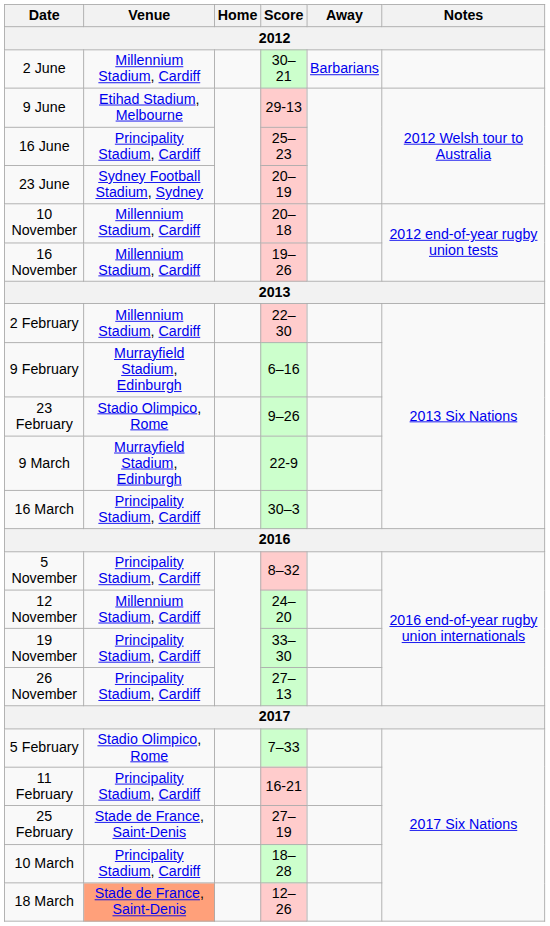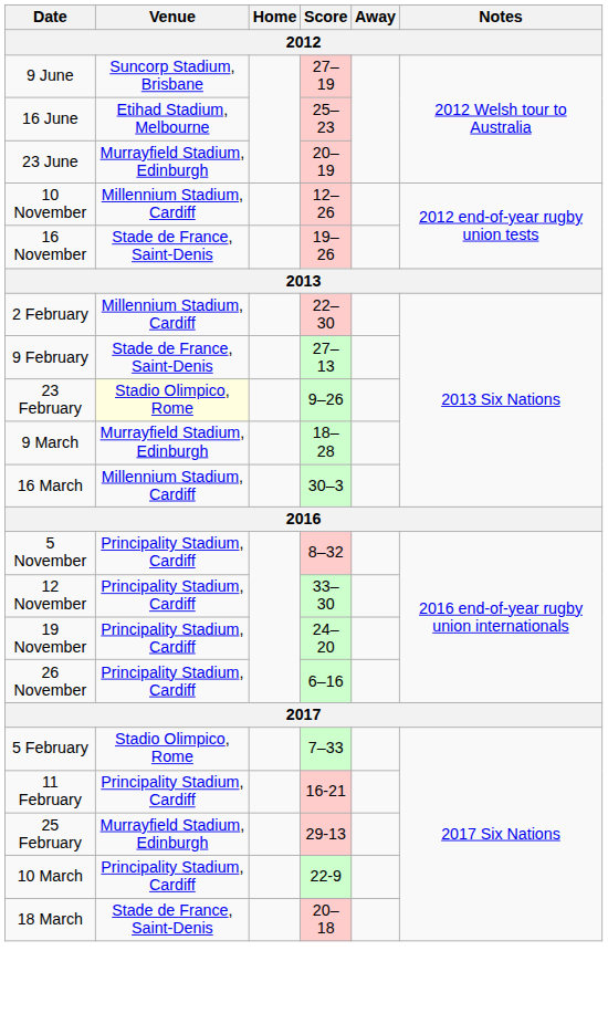- row: 2 June | Millennium Stadium, Cardiff | 30–21 | Barbarians
9 June | Venue: Etihad Stadium, Melbourne -> Suncorp Stadium, Brisbane
9 June | Score: 29-13 -> 27–19
16 June | Venue: Principality Stadium, Cardiff -> Etihad Stadium, Melbourne
23 June | Venue: Sydney Football Stadium, Sydney -> Murrayfield Stadium, Edinburgh
10 November | Score: 20–18 -> 12–26
16 November | Venue: Millennium Stadium, Cardiff -> Stade de France, Saint-Denis
9 February | Venue: Murrayfield Stadium, Edinburgh -> Stade de France, Saint-Denis
9 February | Score: 6–16 -> 27–13
23 February | Venue: no background -> lightyellow background
9 March | Score: 22-9 -> 18–28
16 March | Venue: Principality Stadium, Cardiff -> Millennium Stadium, Cardiff
12 November | Venue: Millennium Stadium, Cardiff -> Principality Stadium, Cardiff
12 November | Score: 24–20 -> 33–30
19 November | Score: 33–30 -> 24–20
26 November | Score: 27–13 -> 6–16
25 February | Venue: Stade de France, Saint-Denis -> Murrayfield Stadium, Edinburgh
25 February | Score: 27–19 -> 29-13
10 March | Score: 18–28 -> 22-9
18 March | Venue: lightsalmon background -> no background
18 March | Score: 12–26 -> 20–18
